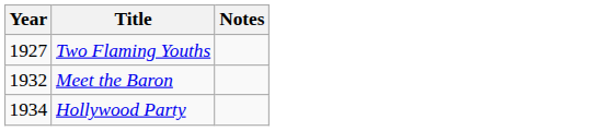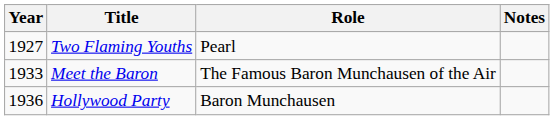+ column: Role | Pearl | The Famous Baron Munchausen of the Air | Baron Munchausen
Meet the Baron | Year: 1932 -> 1933
Hollywood Party | Year: 1934 -> 1936
